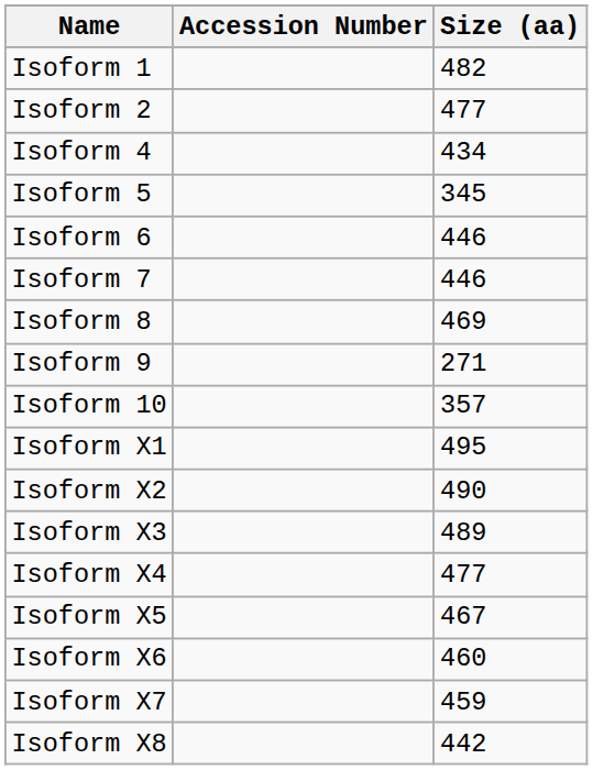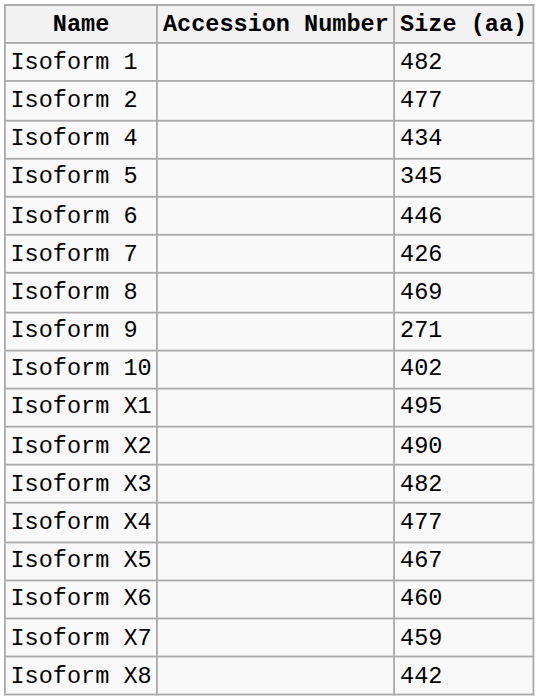Isoform 7 | Size (aa): 446 -> 426
Isoform 10 | Size (aa): 357 -> 402
Isoform X3 | Size (aa): 489 -> 482
